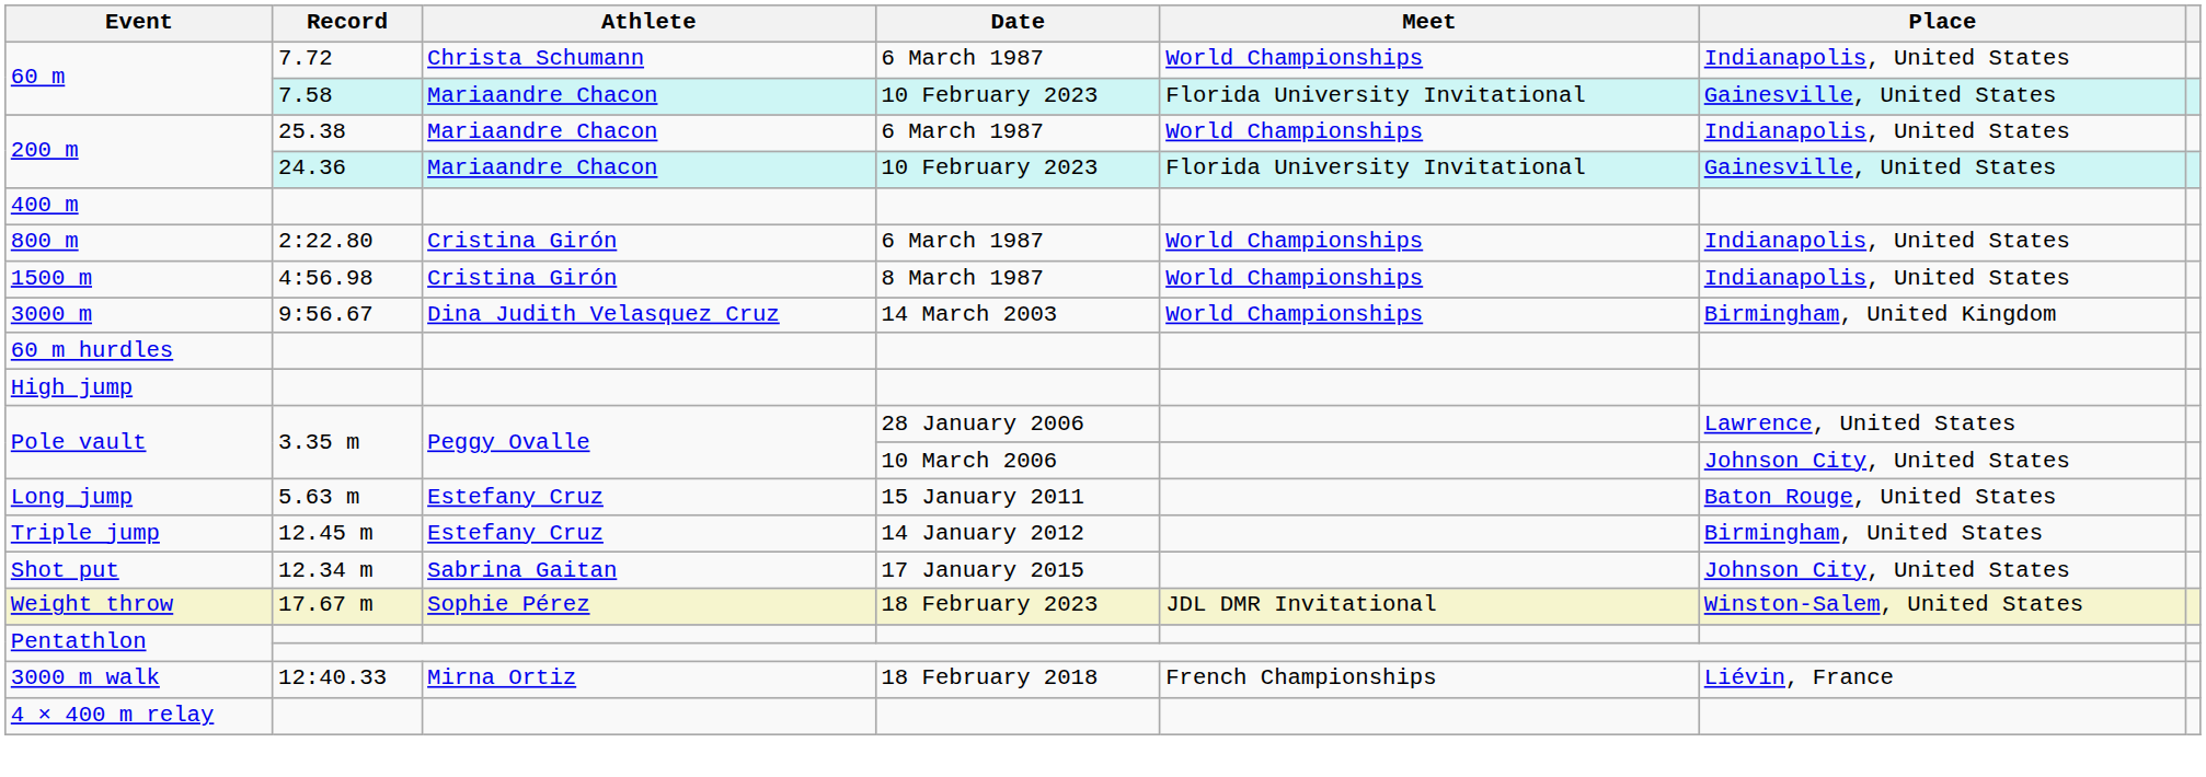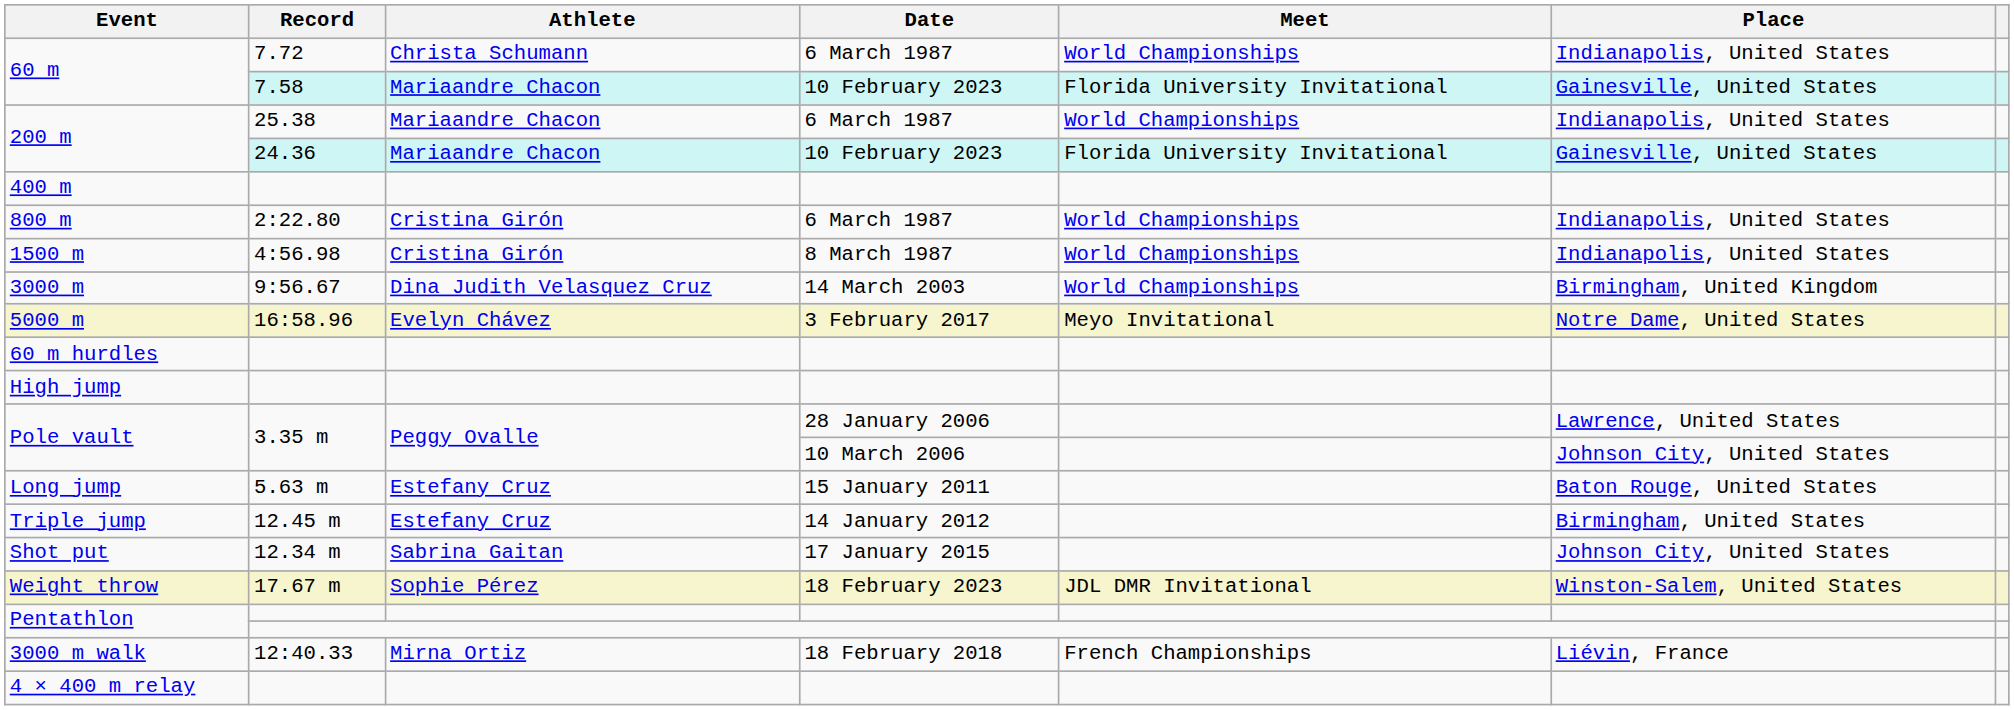+ row: 5000 m | 16:58.96 | Evelyn Chávez | 3 February 2017 | Meyo Invitational | Notre Dame, United States
